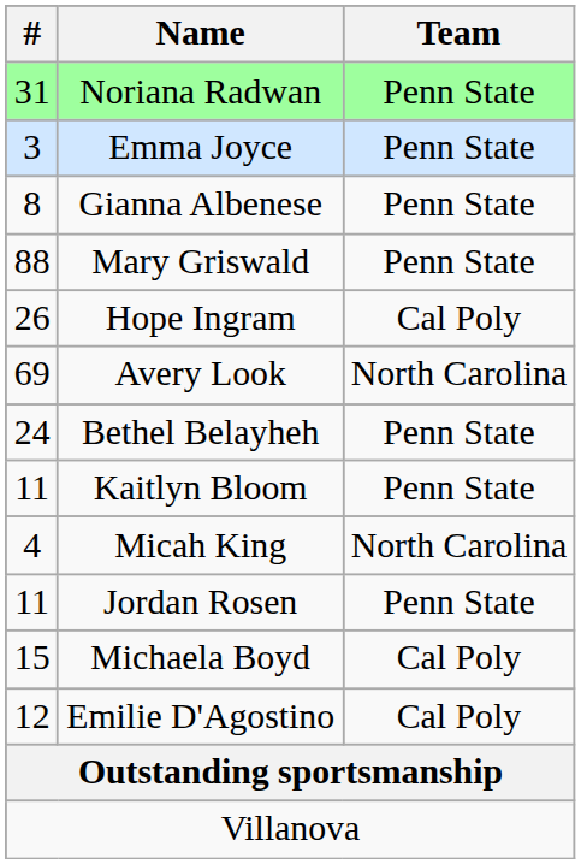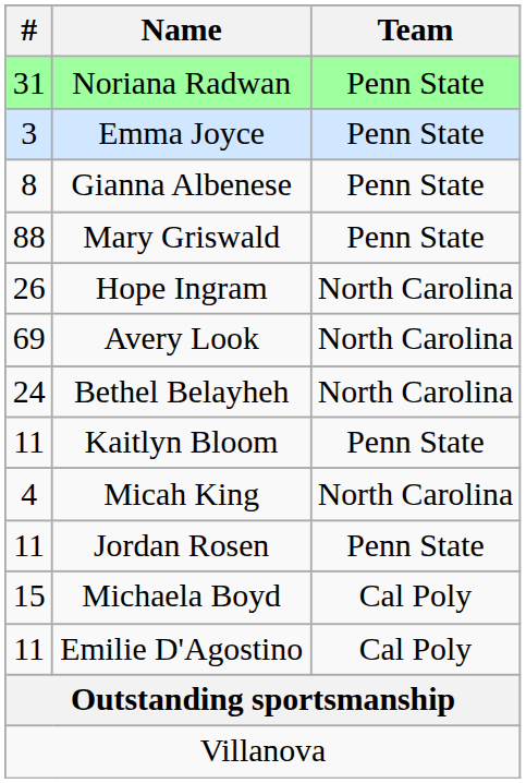Hope Ingram | Team: Cal Poly -> North Carolina
Bethel Belayheh | Team: Penn State -> North Carolina
Emilie D'Agostino | #: 12 -> 11
